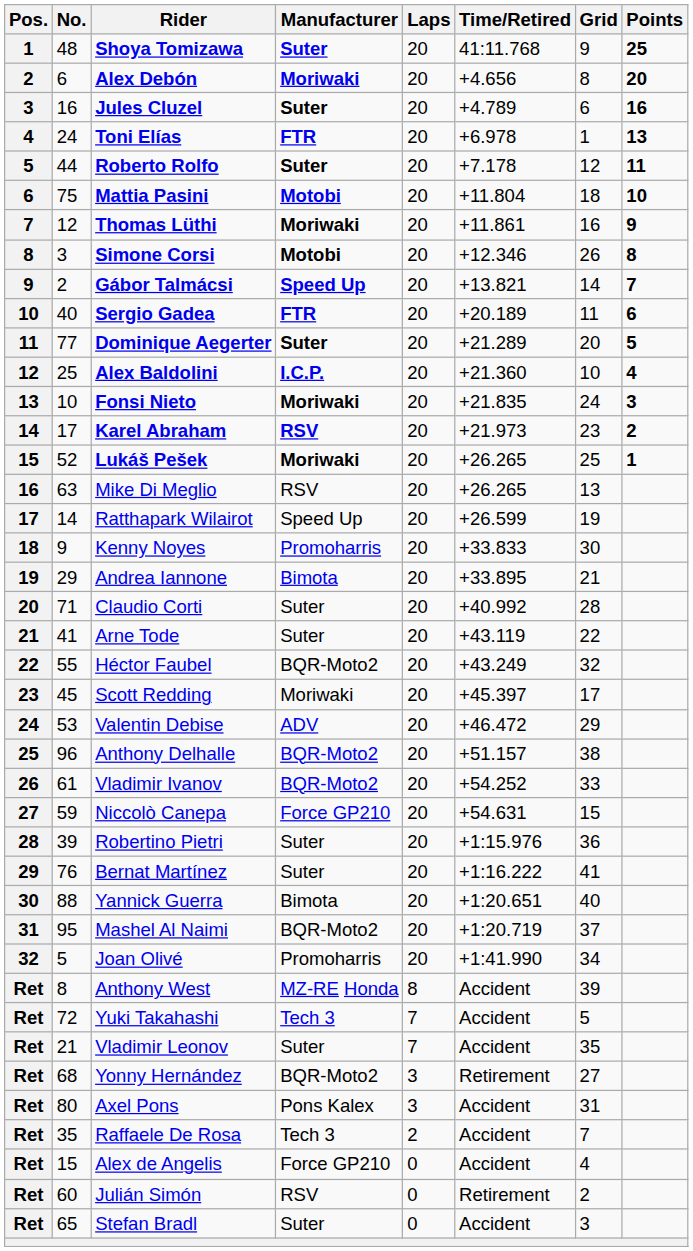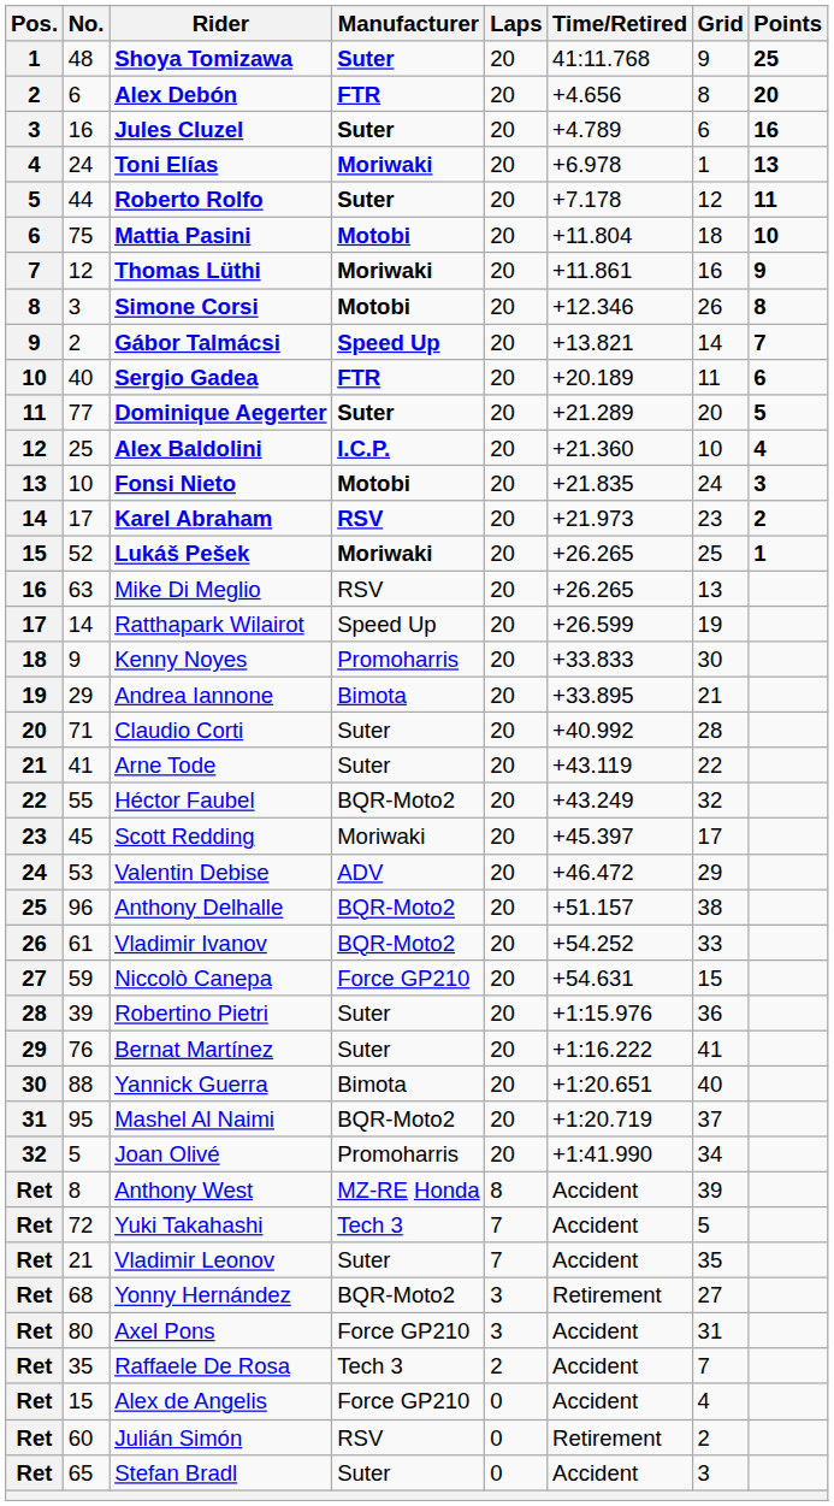Alex Debón | Manufacturer: Moriwaki -> FTR
Toni Elías | Manufacturer: FTR -> Moriwaki
Fonsi Nieto | Manufacturer: Moriwaki -> Motobi
Axel Pons | Manufacturer: Pons Kalex -> Force GP210
